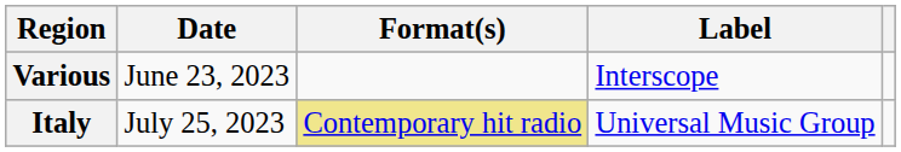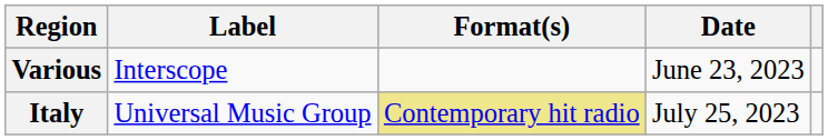columns swapped: Date <-> Label
